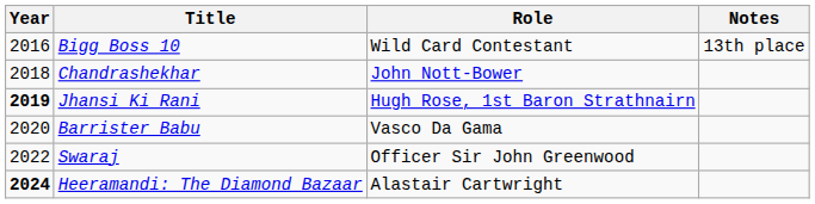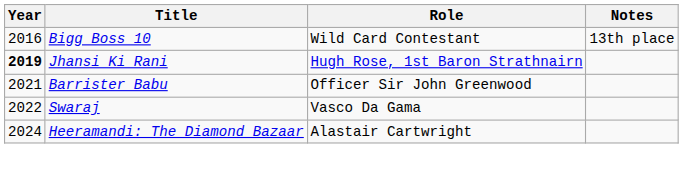- row: 2018 | Chandrashekhar | John Nott-Bower
Barrister Babu | Year: 2020 -> 2021
Barrister Babu | Role: Vasco Da Gama -> Officer Sir John Greenwood
Swaraj | Role: Officer Sir John Greenwood -> Vasco Da Gama
Heeramandi: The Diamond Bazaar | Year: bold -> normal
